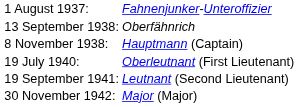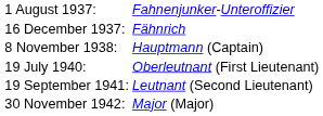+ row: 16 December 1937: | Fähnrich
- row: 13 September 1938: | Oberfähnrich
